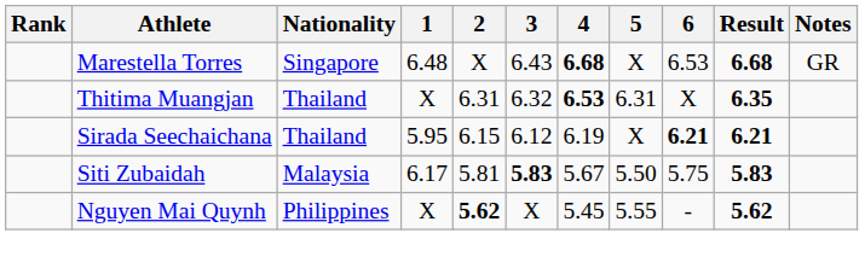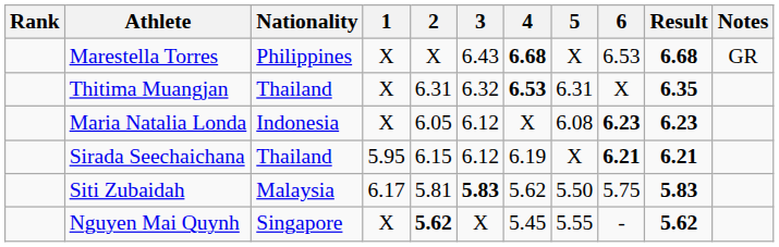Marestella Torres | Nationality: Singapore -> Philippines
Marestella Torres | 1: 6.48 -> X
+ row: Maria Natalia Londa | Indonesia | X | 6.05 | 6.12 | X | 6.08 | 6.23 | 6.23
Siti Zubaidah | 4: 5.67 -> 5.62
Nguyen Mai Quynh | Nationality: Philippines -> Singapore
